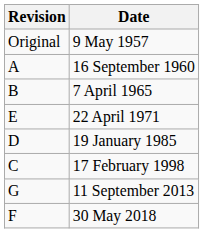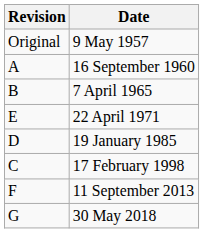11 September 2013 | Revision: G -> F
30 May 2018 | Revision: F -> G
